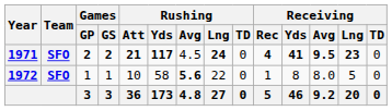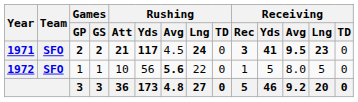1971 | Receiving / Rec: 4 -> 3
1972 | Rushing / Yds: 58 -> 56
1972 | Receiving / Yds: 8 -> 5
